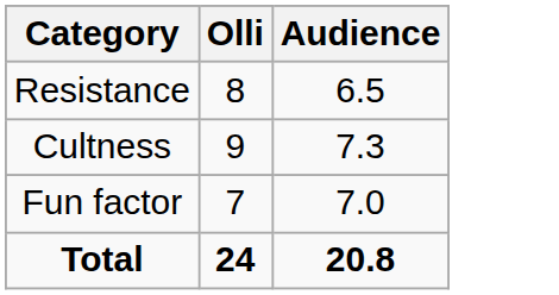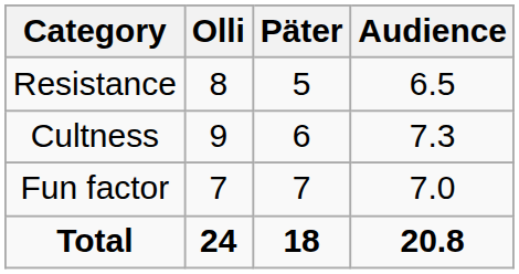+ column: Päter | 5 | 6 | 7 | 18
